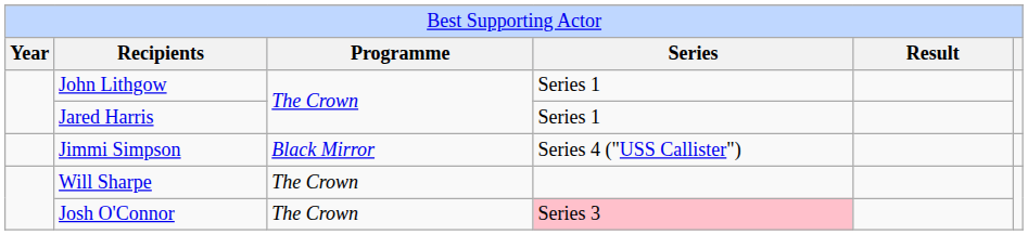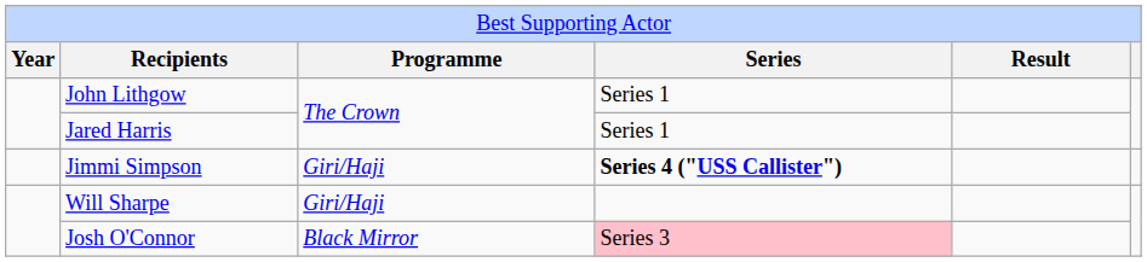Jimmi Simpson | column 3: Black Mirror -> Giri/Haji
Jimmi Simpson | column 4: normal -> bold
Will Sharpe | column 3: The Crown -> Giri/Haji
Josh O'Connor | column 3: The Crown -> Black Mirror
